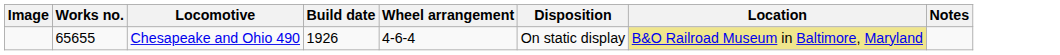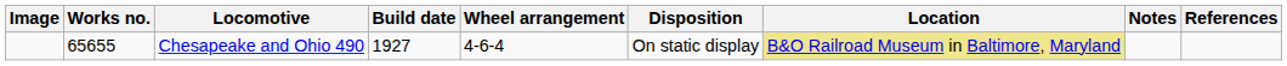+ column: References
Chesapeake and Ohio 490 | Build date: 1926 -> 1927
